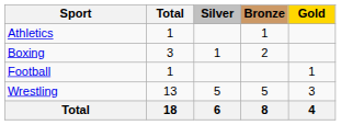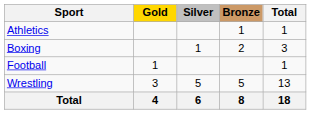columns swapped: Gold <-> Total
